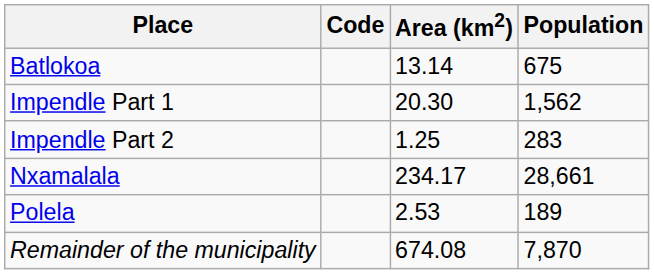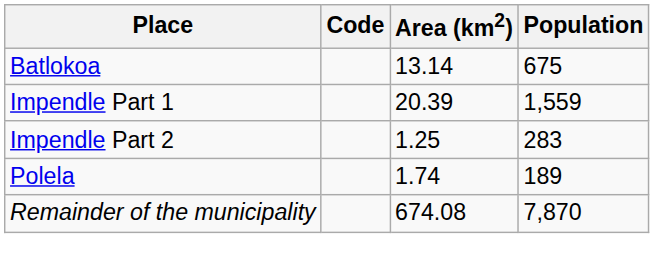Impendle Part 1 | Area (km2): 20.30 -> 20.39
Impendle Part 1 | Population: 1,562 -> 1,559
- row: Nxamalala | 234.17 | 28,661
Polela | Area (km2): 2.53 -> 1.74
